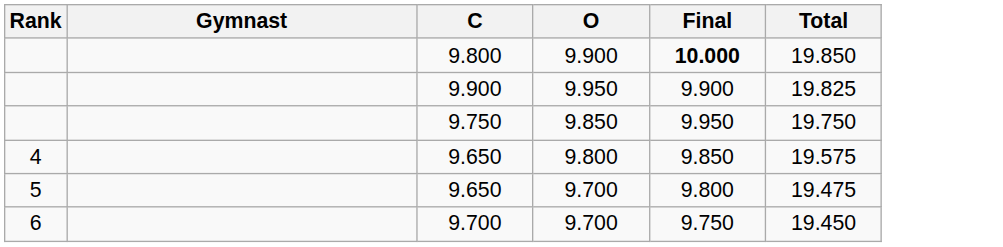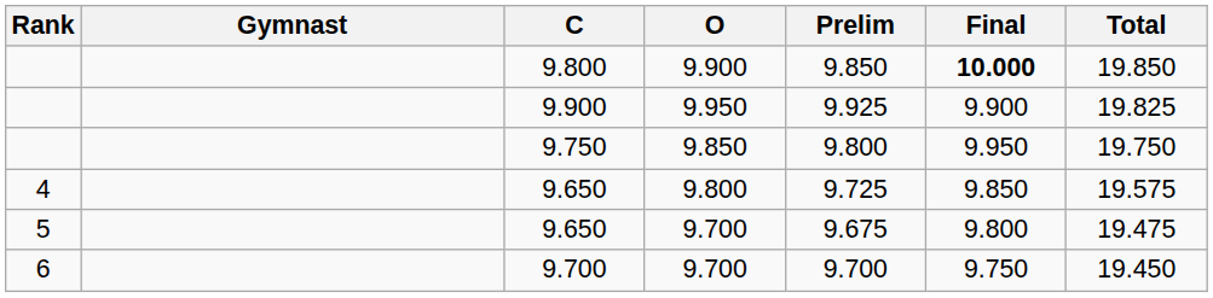+ column: Prelim | 9.850 | 9.925 | 9.800 | 9.725 | 9.675 | 9.700
